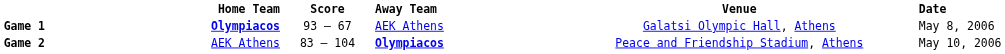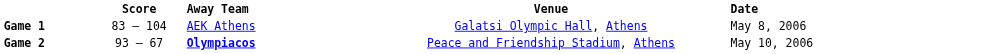- column: Home Team | Olympiacos | AEK Athens
Game 1 | Score: 93 – 67 -> 83 – 104
Game 2 | Score: 83 – 104 -> 93 – 67
